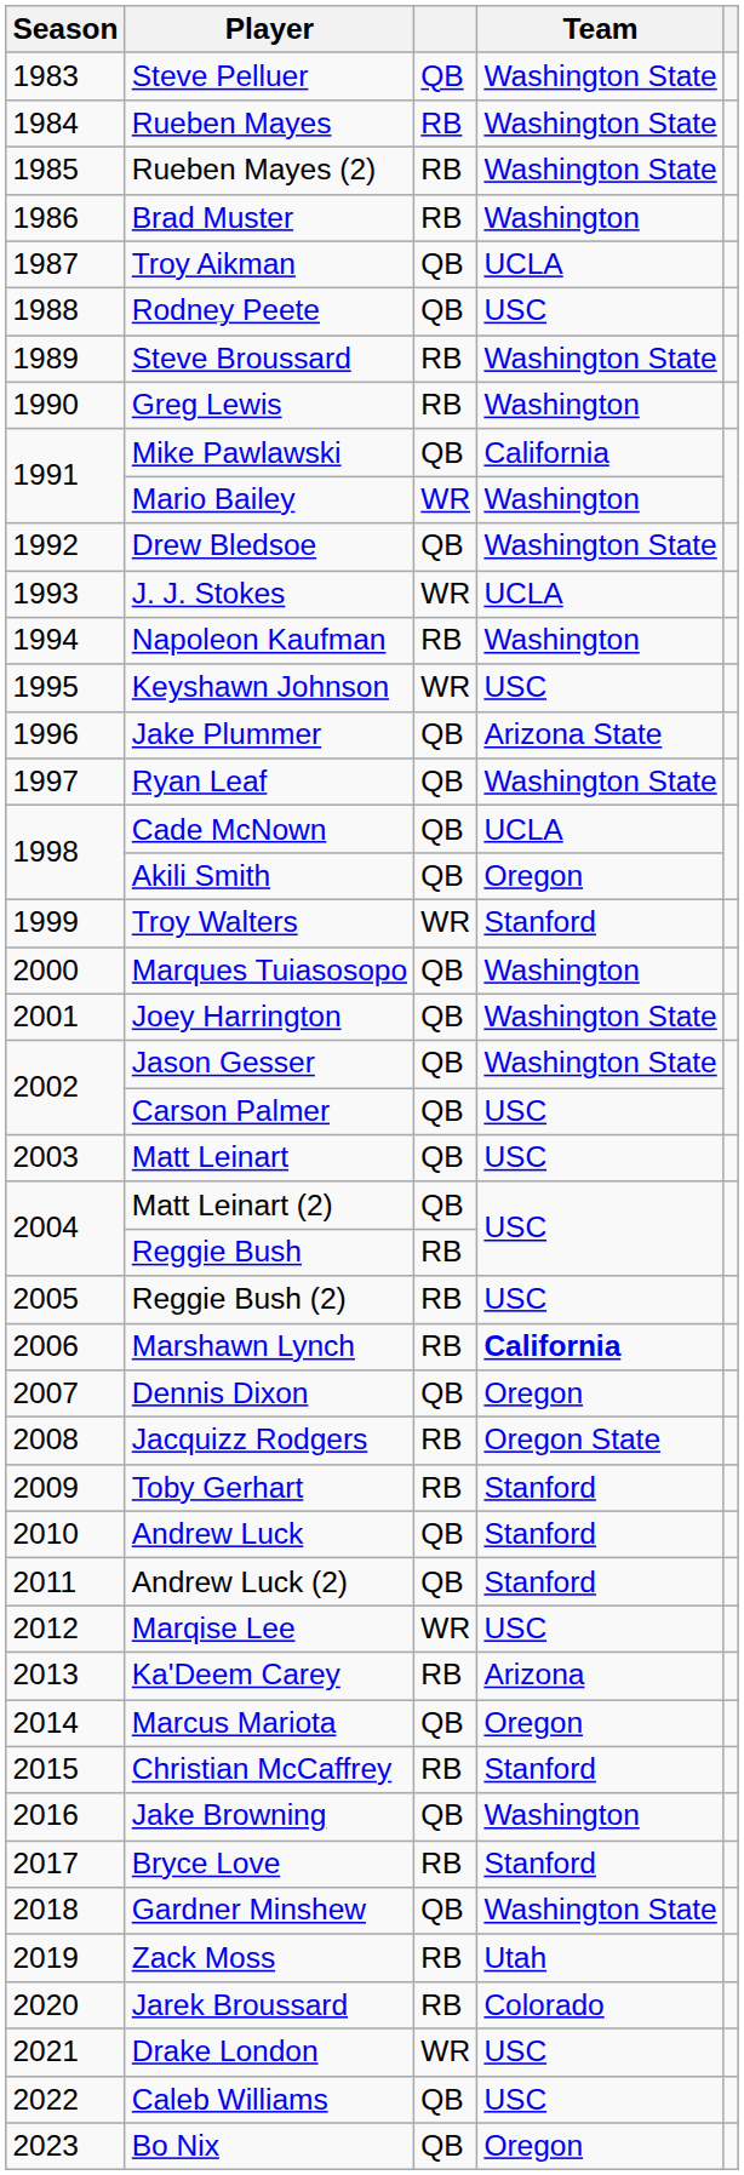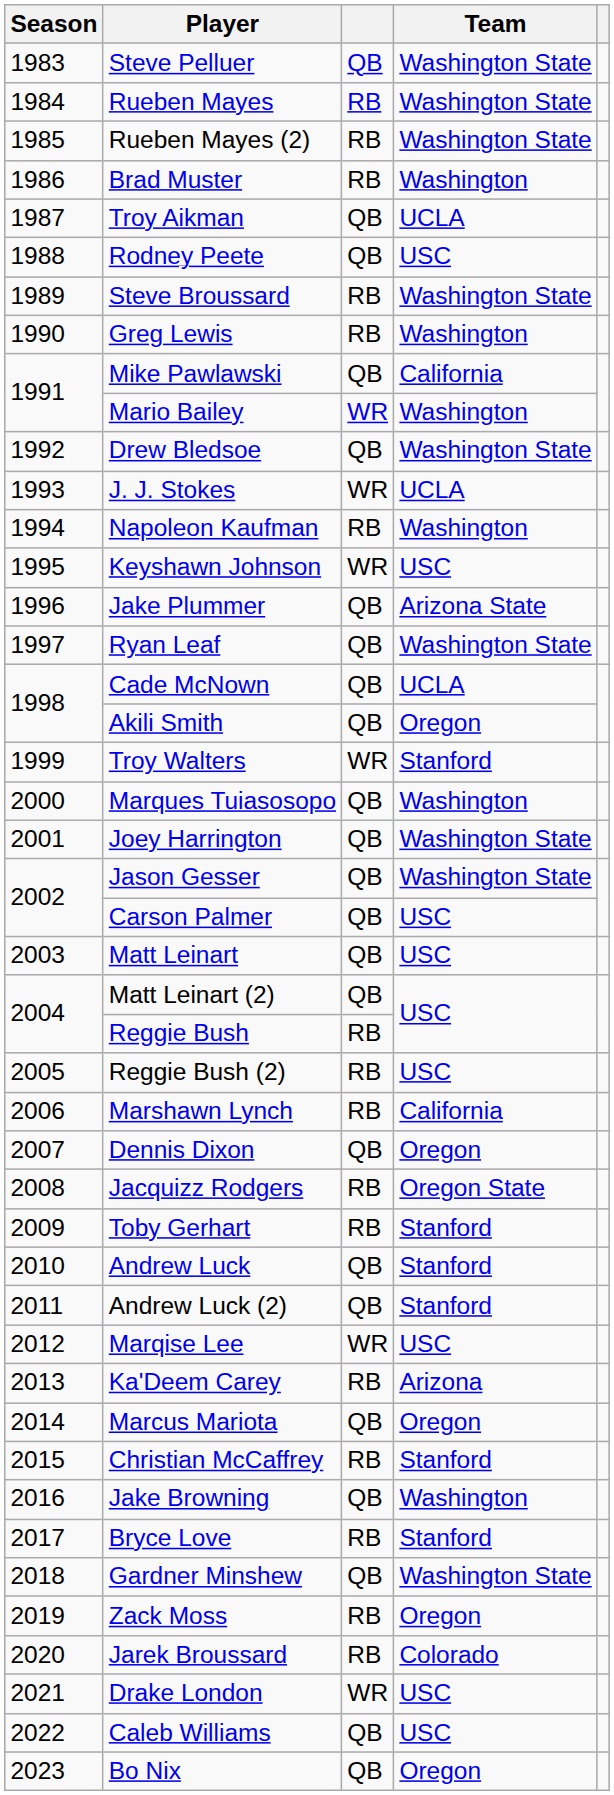Marshawn Lynch | Team: bold -> normal
Zack Moss | Team: Utah -> Oregon
